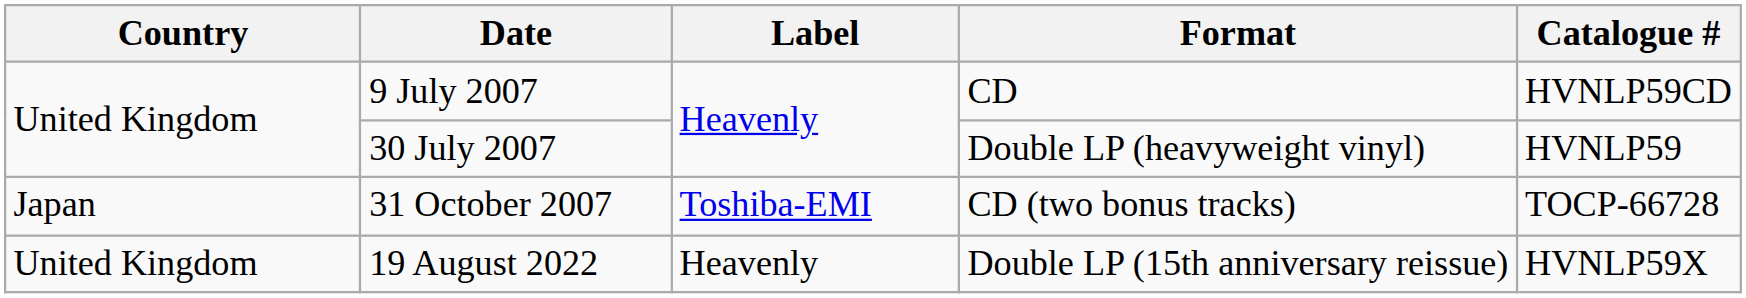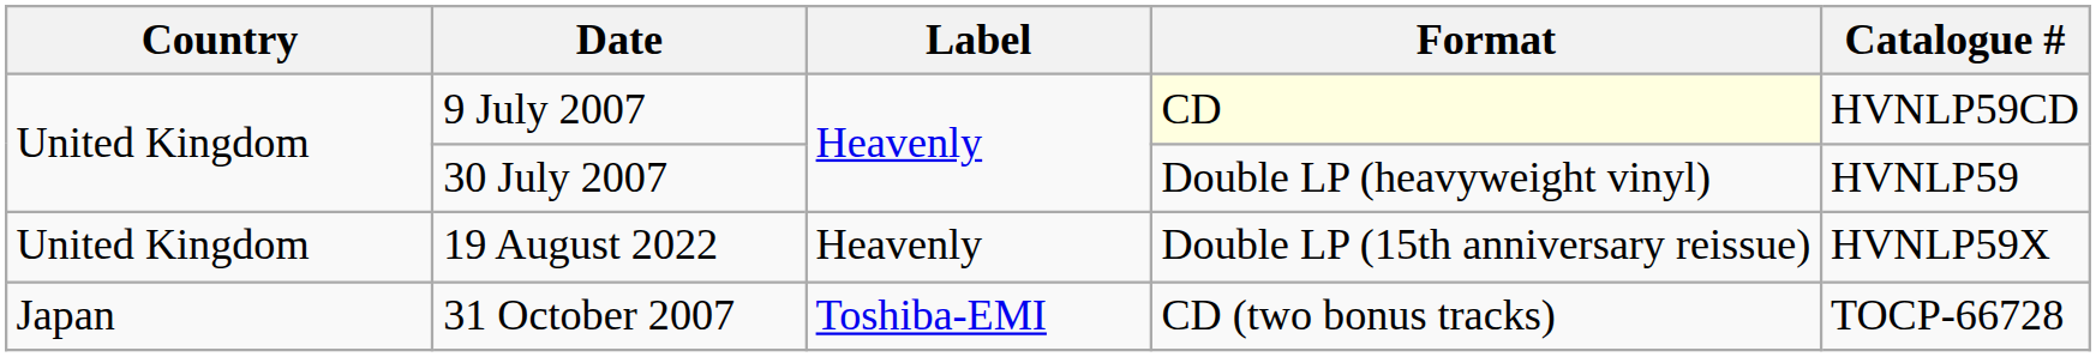9 July 2007 | Format: no background -> lightyellow background
rows swapped: 31 October 2007 <-> 19 August 2022
